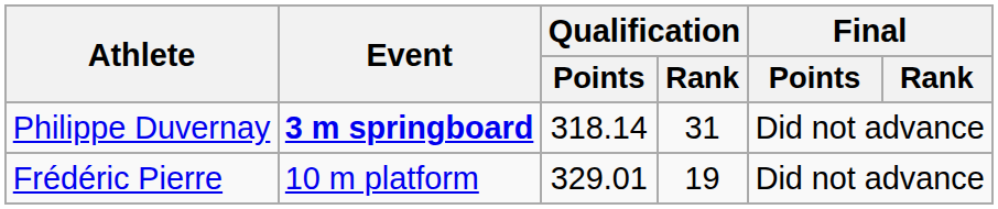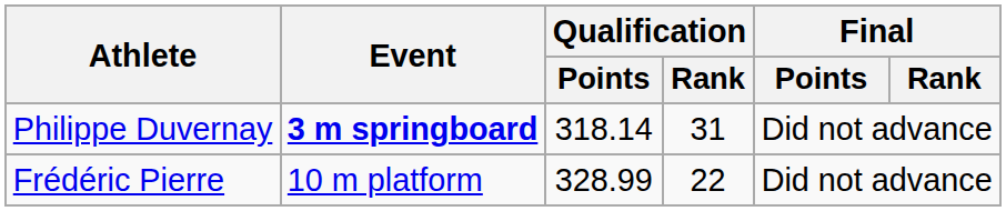Frédéric Pierre | Qualification / Points: 329.01 -> 328.99
Frédéric Pierre | Qualification / Rank: 19 -> 22
